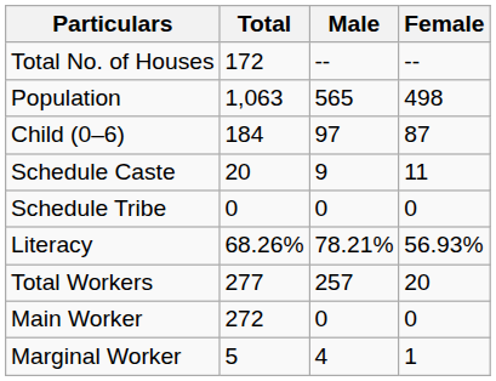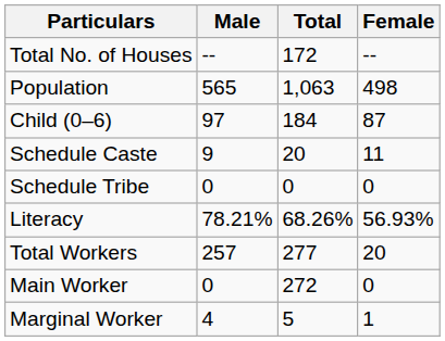columns swapped: Total <-> Male
